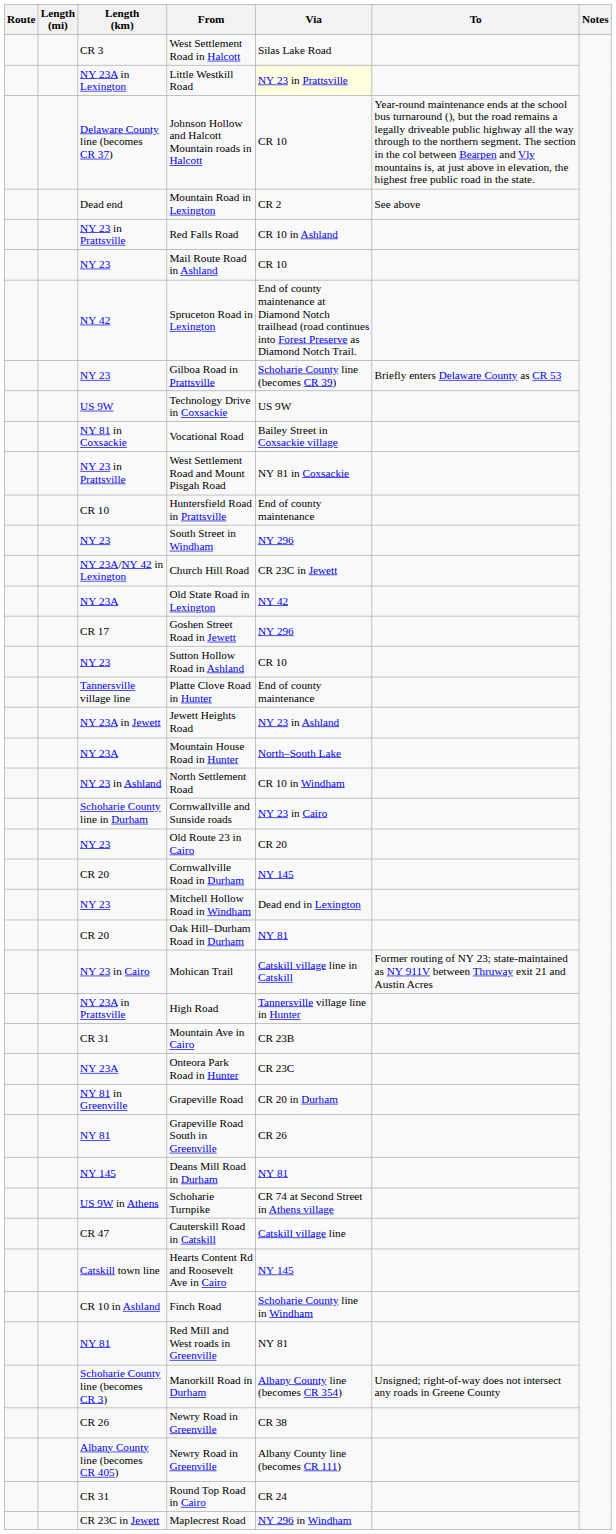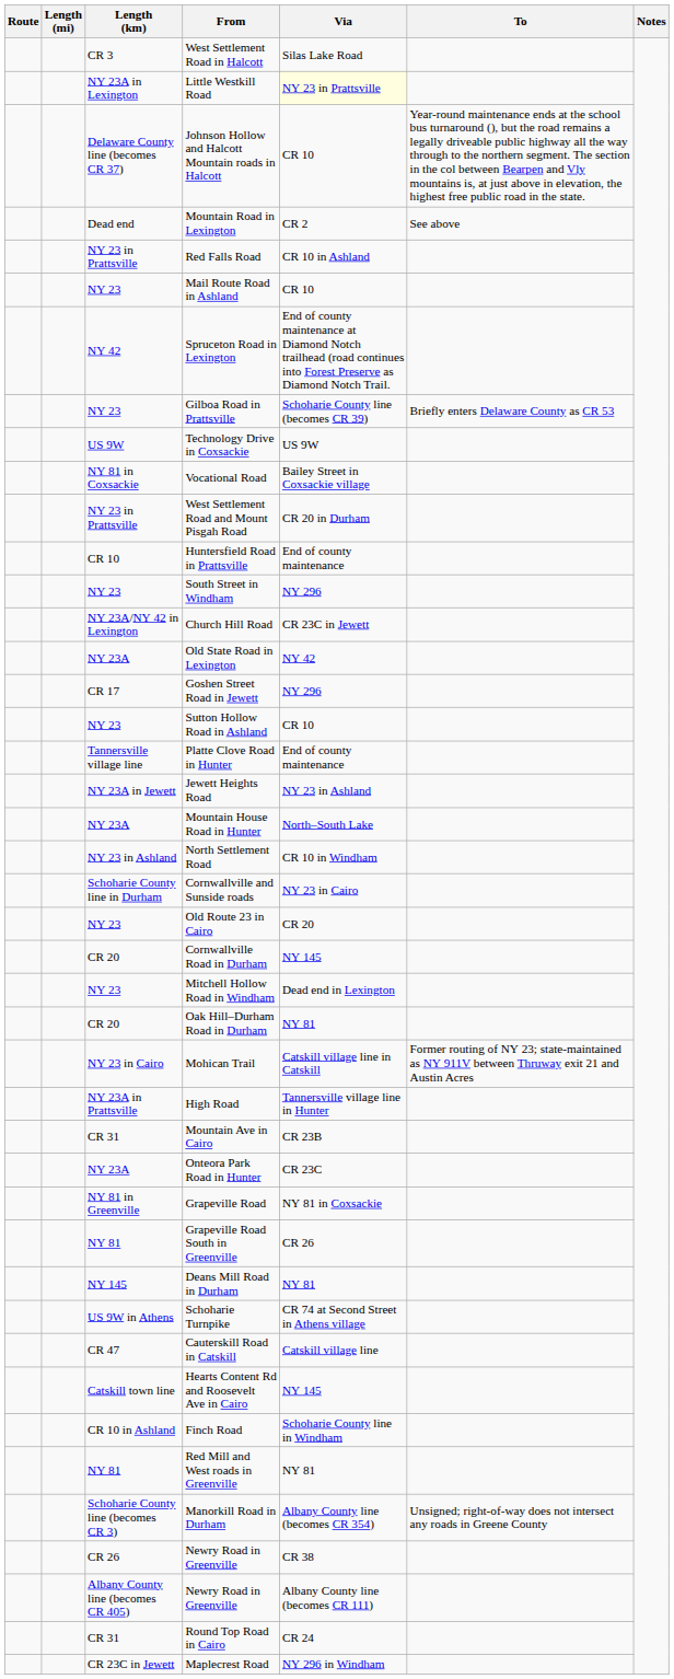West Settlement Road and Mount Pisgah Road | Via: NY 81 in Coxsackie -> CR 20 in Durham
Grapeville Road | Via: CR 20 in Durham -> NY 81 in Coxsackie
